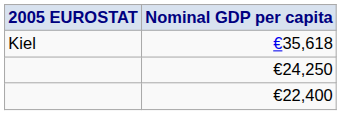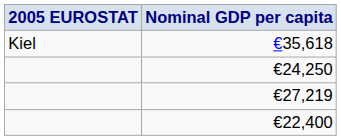+ row: €27,219
